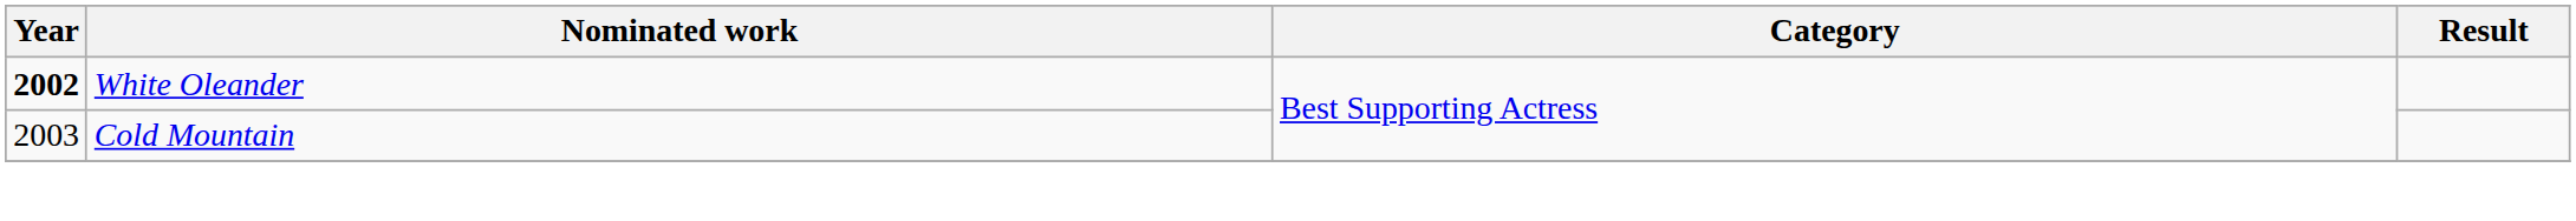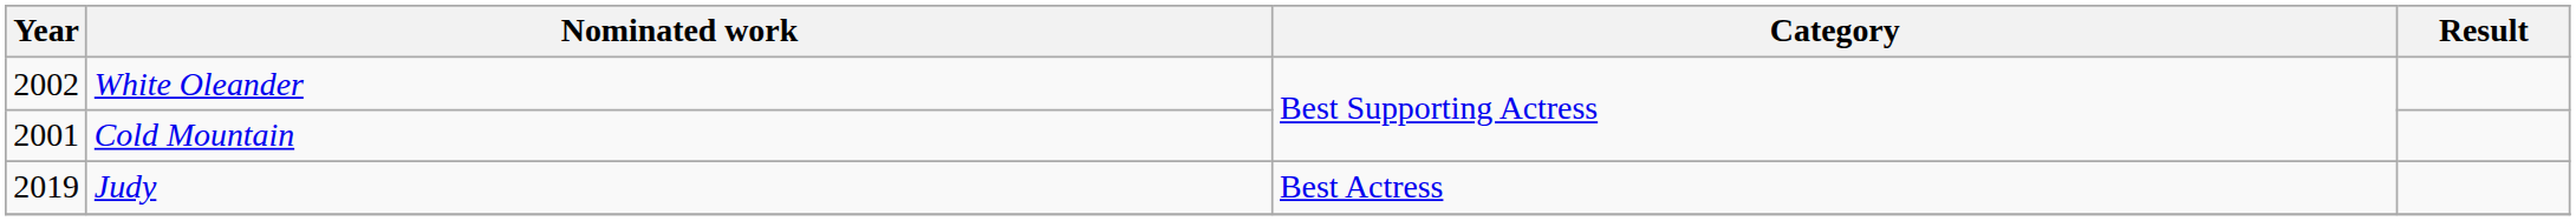White Oleander | Year: bold -> normal
Cold Mountain | Year: 2003 -> 2001
+ row: 2019 | Judy | Best Actress
